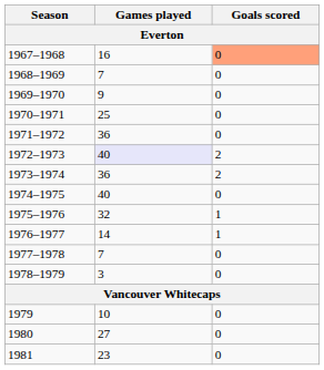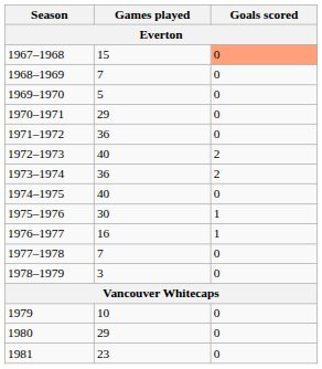1967–1968 | Games played: 16 -> 15
1969–1970 | Games played: 9 -> 5
1970–1971 | Games played: 25 -> 29
1972–1973 | Games played: lavender background -> no background
1975–1976 | Games played: 32 -> 30
1976–1977 | Games played: 14 -> 16
1980 | Games played: 27 -> 29
